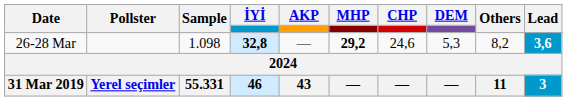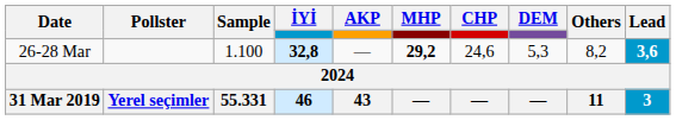26-28 Mar | Sample: 1.098 -> 1.100
